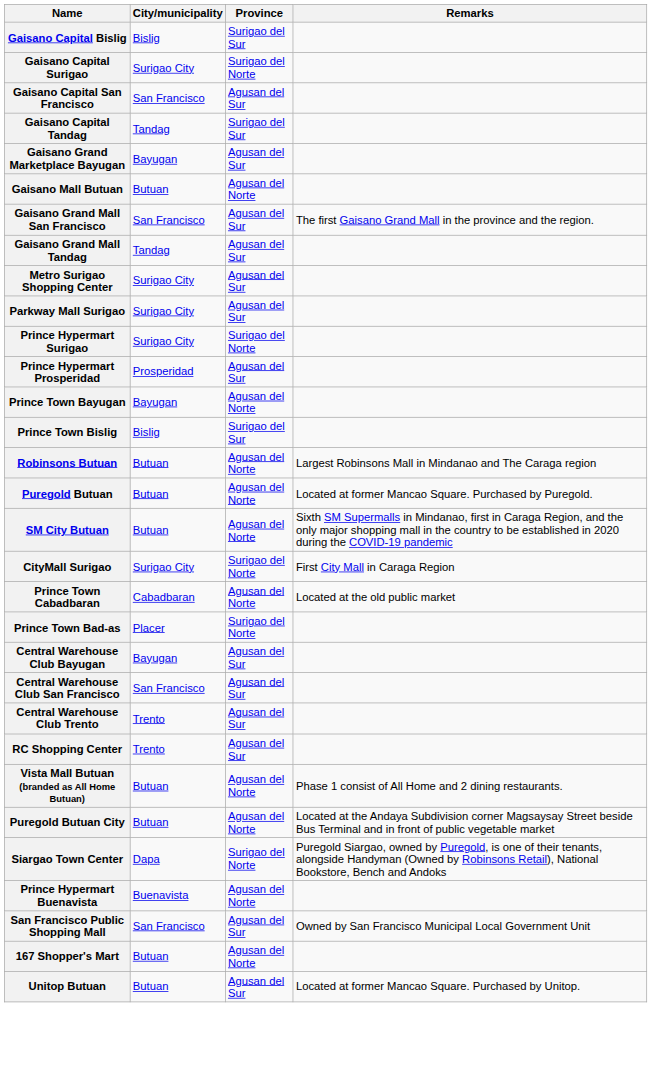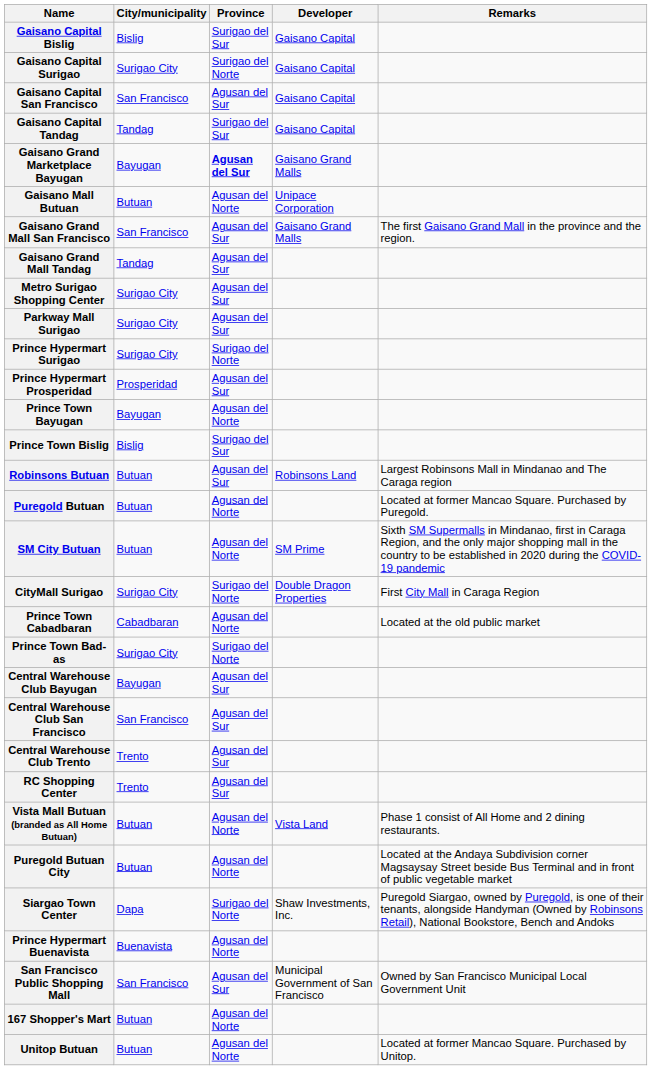+ column: Developer | Gaisano Capital | Gaisano Capital | Gaisano Capital | Gaisano Capital | Gaisano Grand Malls | Unipace Corporation | Gaisano Grand Malls | Robinsons Land | SM Prime | Double Dragon Properties | Vista Land | Shaw Investments, Inc. | Municipal Government of San Francisco
Gaisano Grand Marketplace Bayugan | Province: normal -> bold
Robinsons Butuan | Province: Agusan del Norte -> Agusan del Sur
Prince Town Bad-as | City/municipality: Placer -> Surigao City
Unitop Butuan | Province: Agusan del Sur -> Agusan del Norte
